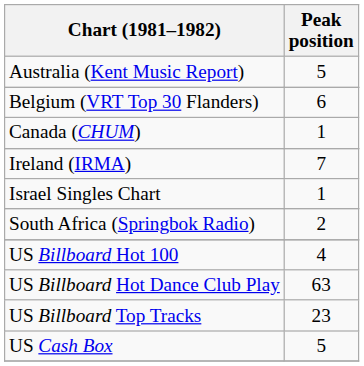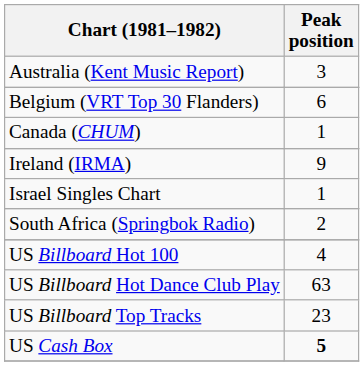Australia (Kent Music Report) | Peak position: 5 -> 3
Ireland (IRMA) | Peak position: 7 -> 9
US Cash Box | Peak position: normal -> bold
